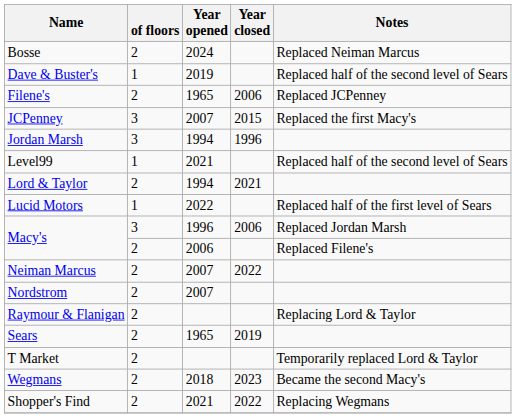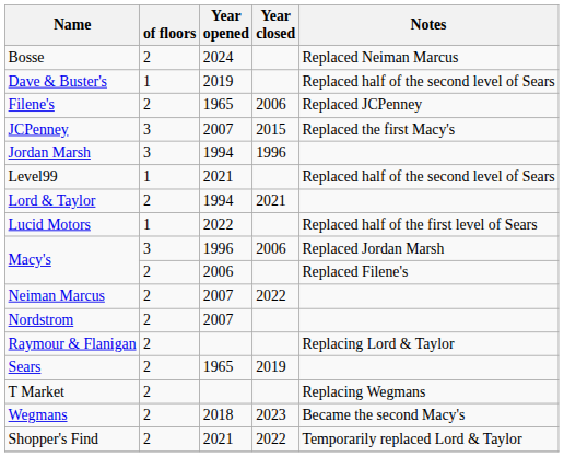T Market | Notes: Temporarily replaced Lord & Taylor -> Replacing Wegmans
Shopper's Find | Notes: Replacing Wegmans -> Temporarily replaced Lord & Taylor
